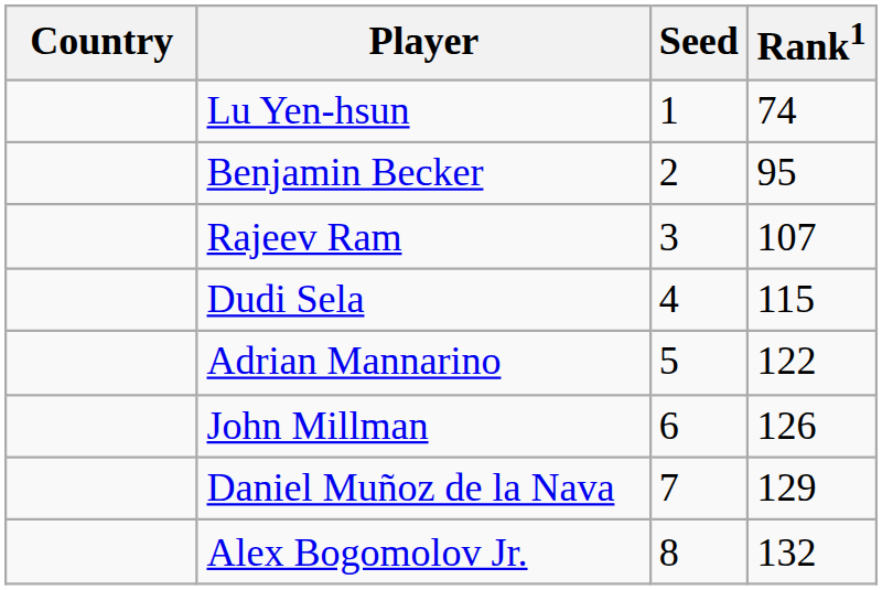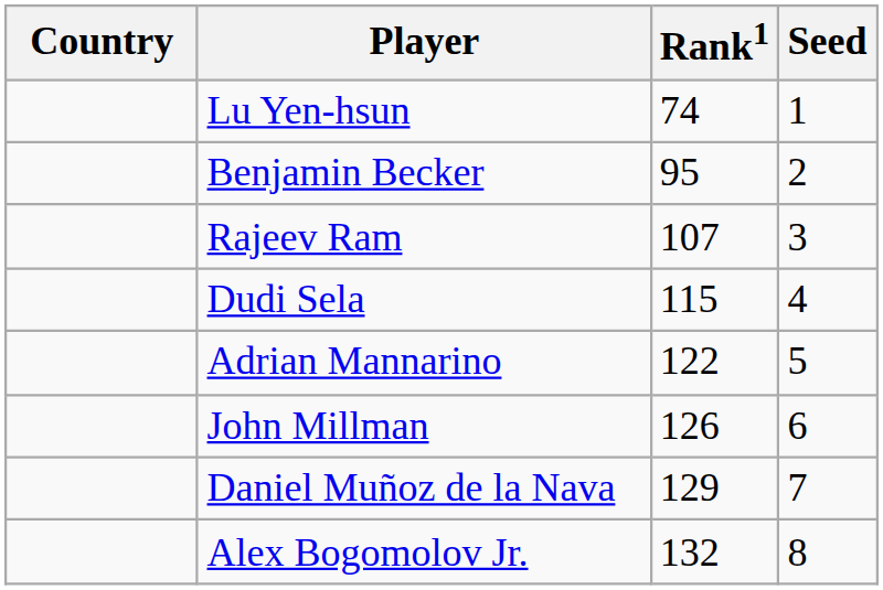columns swapped: Rank1 <-> Seed
